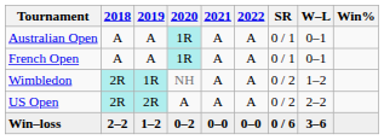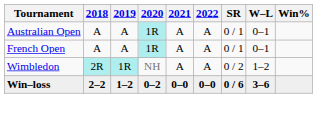- row: US Open | 2R | 2R | A | A | A | 0 / 2 | 2–2
